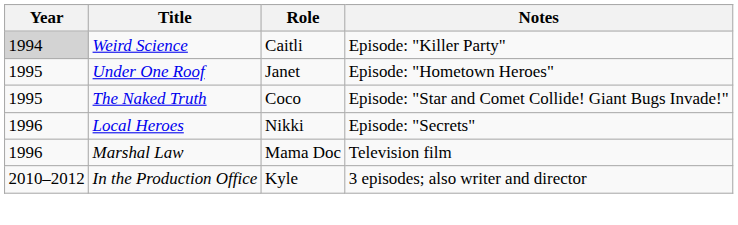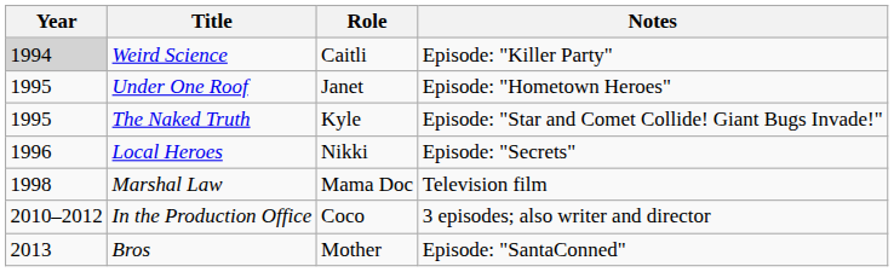The Naked Truth | Role: Coco -> Kyle
Marshal Law | Year: 1996 -> 1998
In the Production Office | Role: Kyle -> Coco
+ row: 2013 | Bros | Mother | Episode: "SantaConned"
